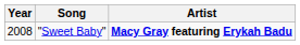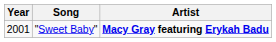"Sweet Baby" | Year: 2008 -> 2001
